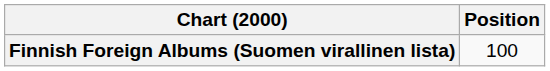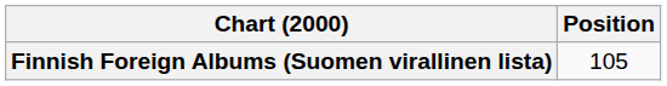Finnish Foreign Albums (Suomen virallinen lista) | Position: 100 -> 105
